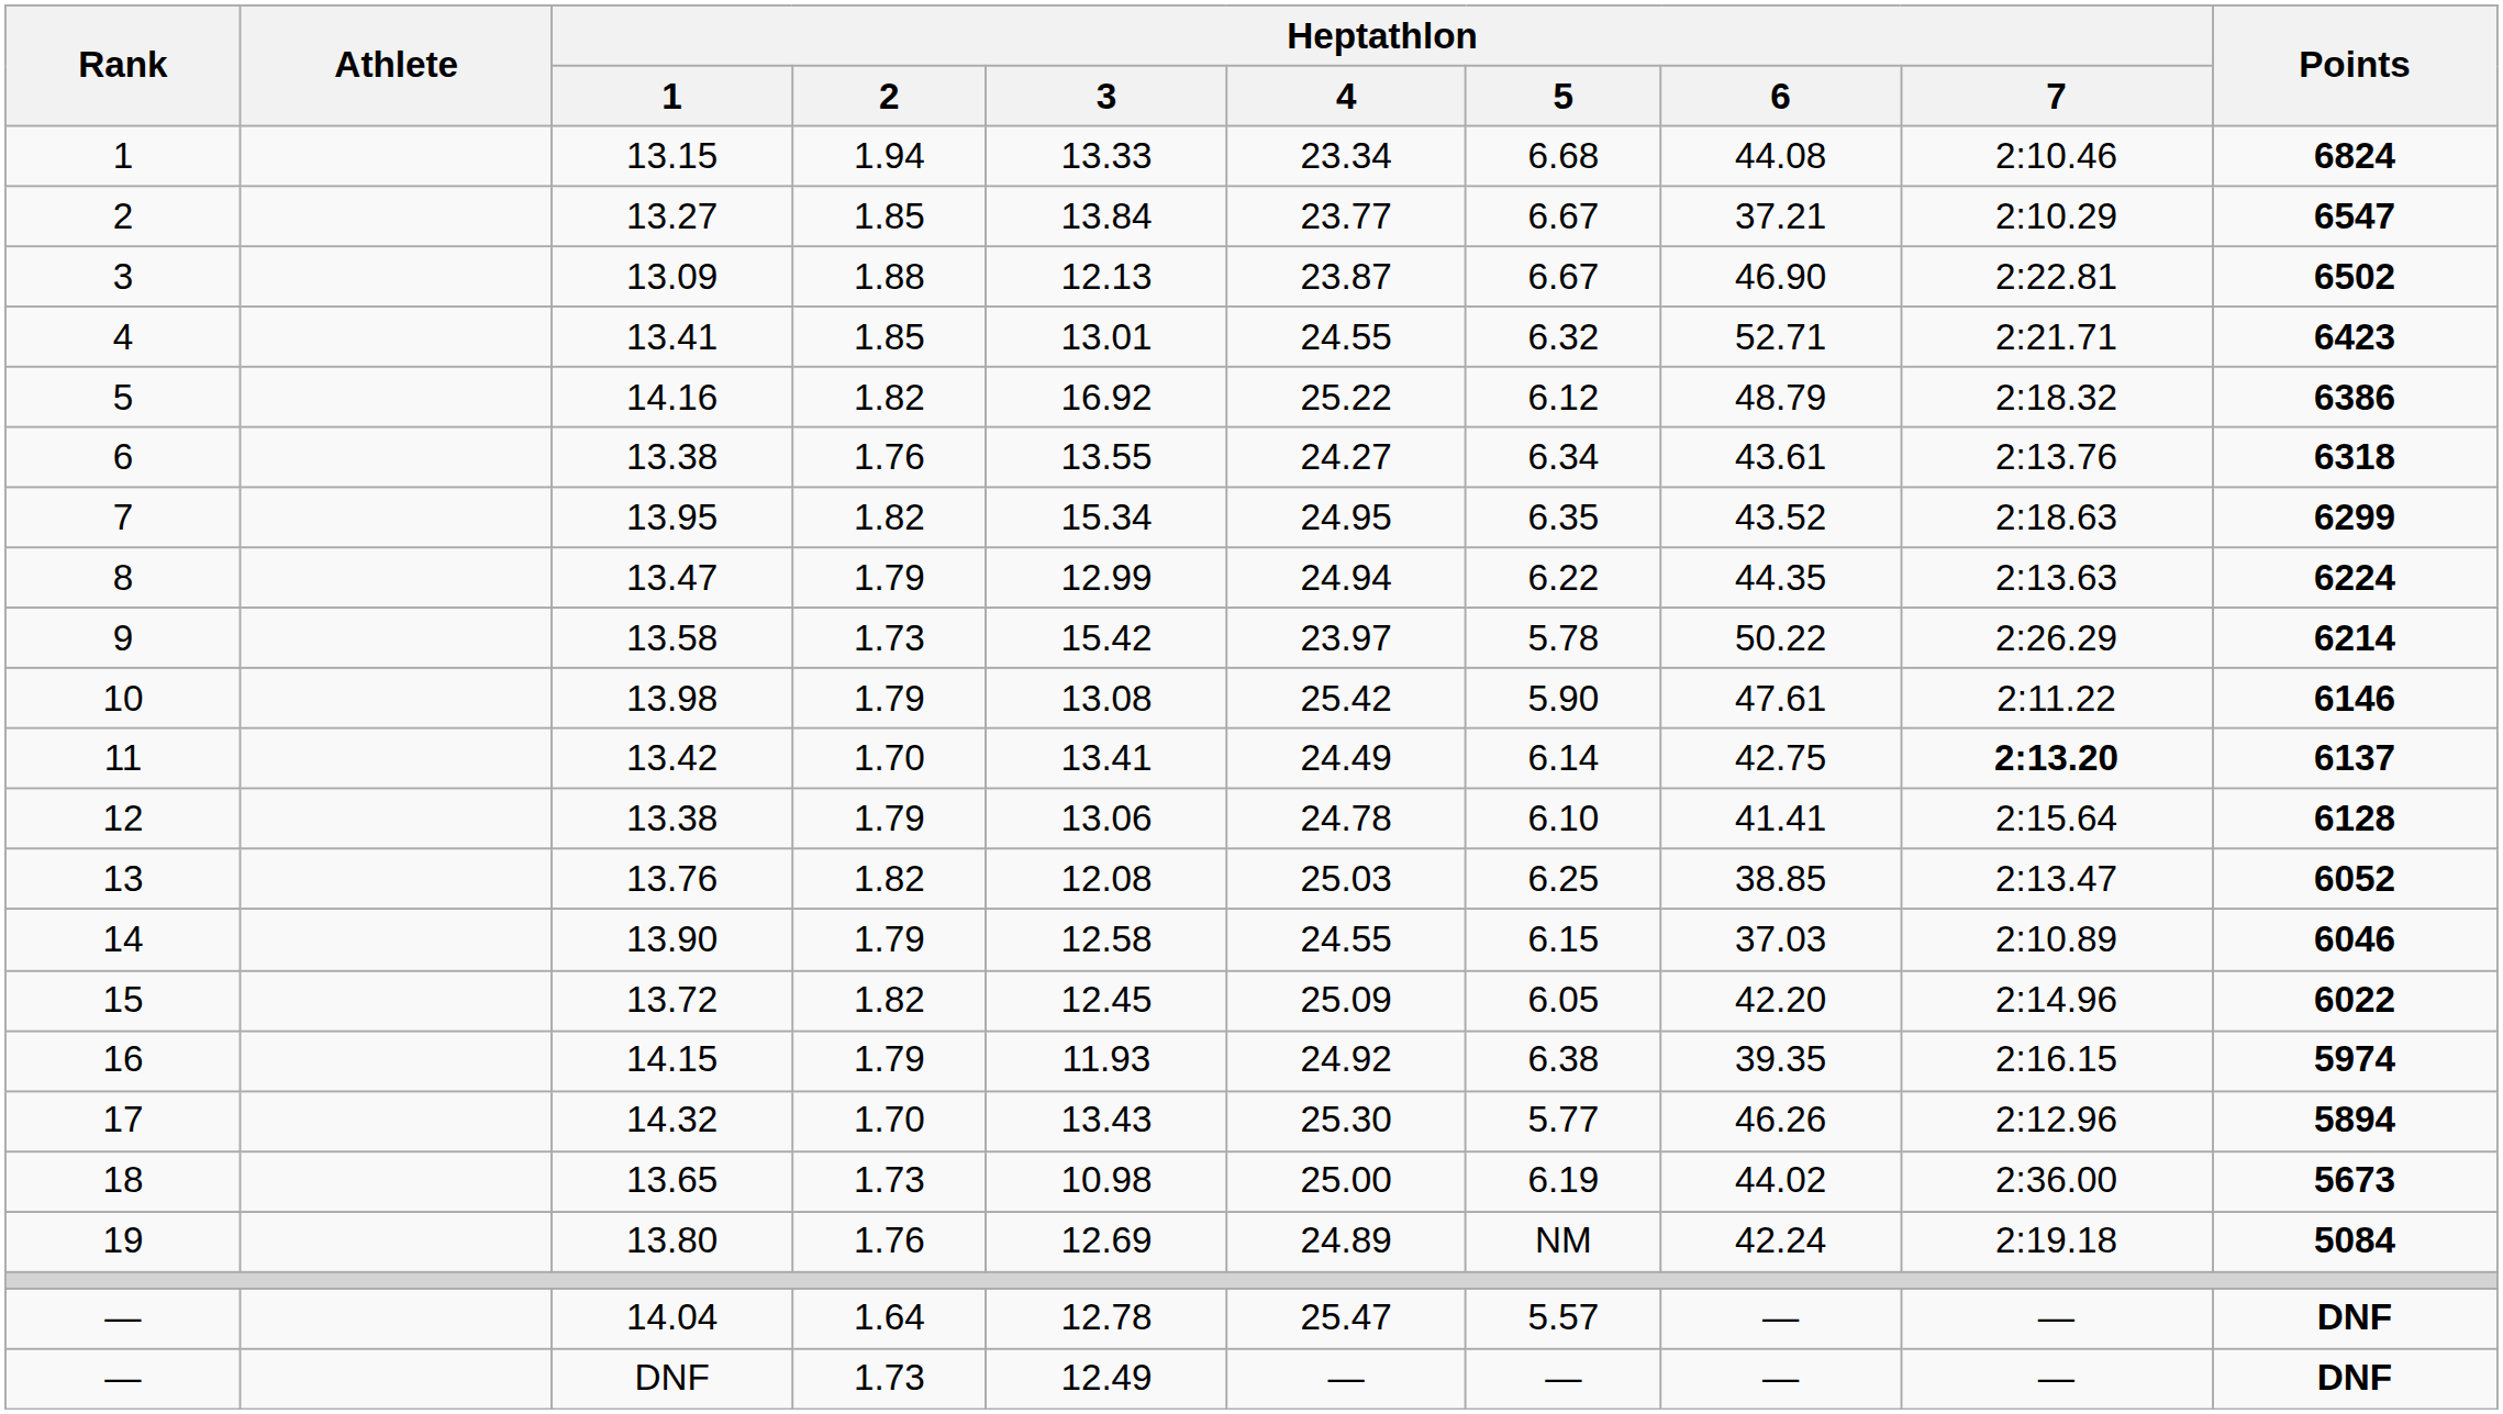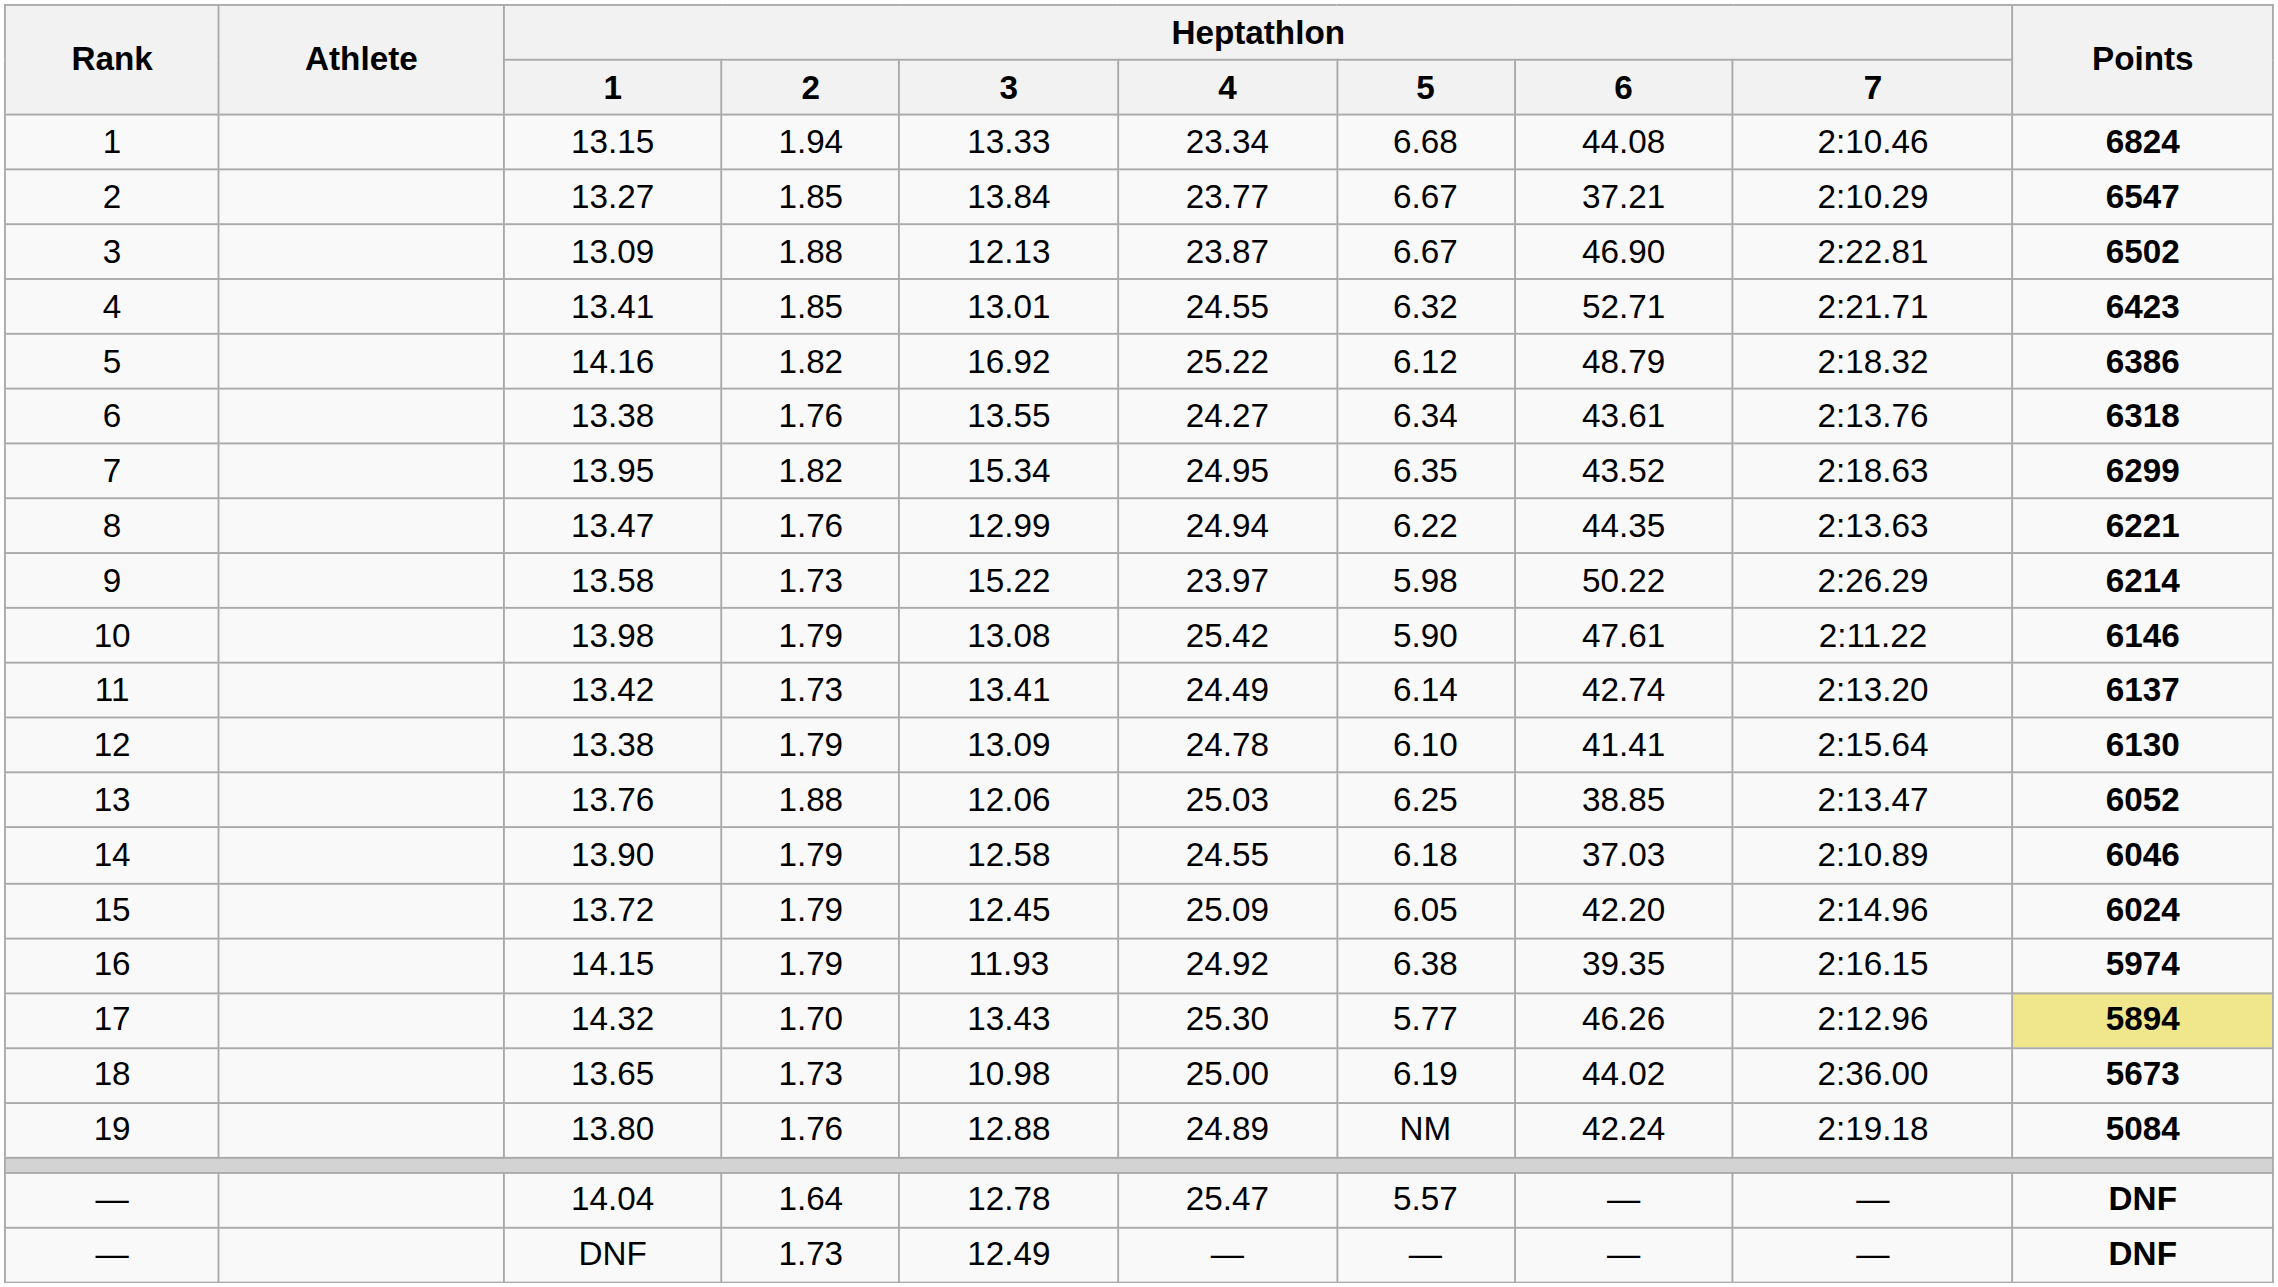8 | Heptathlon / 2: 1.79 -> 1.76
8 | Points: 6224 -> 6221
9 | Heptathlon / 3: 15.42 -> 15.22
9 | Heptathlon / 5: 5.78 -> 5.98
11 | Heptathlon / 2: 1.70 -> 1.73
11 | Heptathlon / 6: 42.75 -> 42.74
11 | Heptathlon / 7: bold -> normal
12 | Heptathlon / 3: 13.06 -> 13.09
12 | Points: 6128 -> 6130
13 | Heptathlon / 2: 1.82 -> 1.88
13 | Heptathlon / 3: 12.08 -> 12.06
14 | Heptathlon / 5: 6.15 -> 6.18
15 | Heptathlon / 2: 1.82 -> 1.79
15 | Points: 6022 -> 6024
17 | Points: no background -> khaki background
19 | Heptathlon / 3: 12.69 -> 12.88
